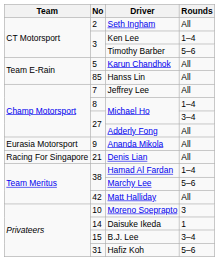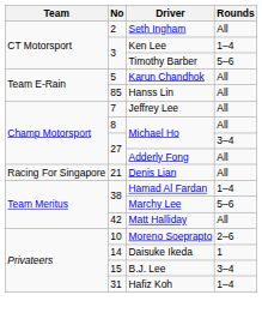8 / Michael Ho | Rounds: 1–4 -> All
- row: Eurasia Motorsport | 9 | Ananda Mikola | All
Moreno Soeprapto | Rounds: 3 -> 2–6
Hafiz Koh | Rounds: 5–6 -> 1–4
